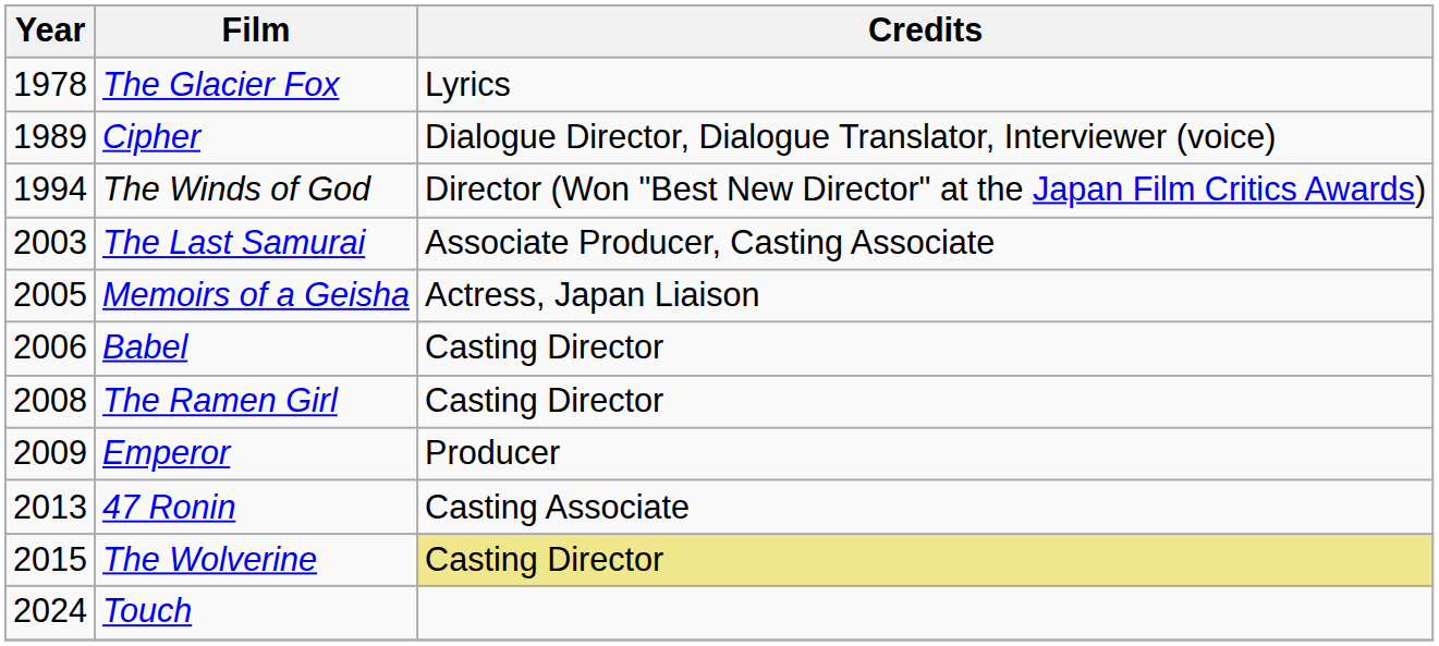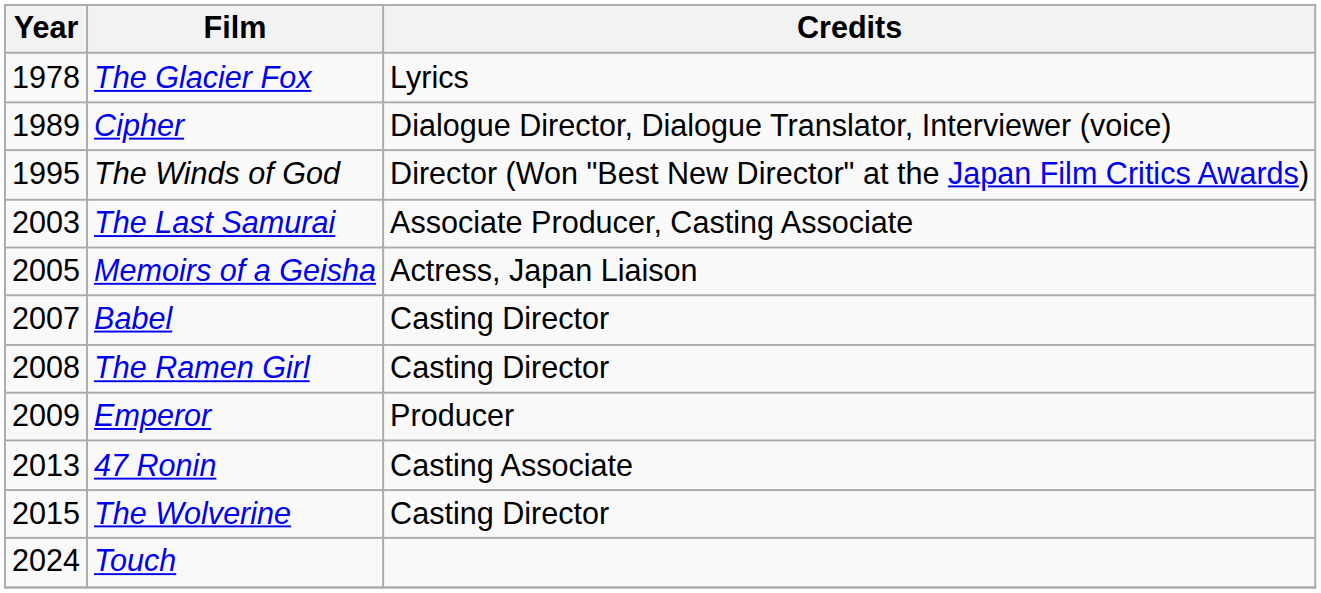The Winds of God | Year: 1994 -> 1995
Babel | Year: 2006 -> 2007
The Wolverine | Credits: khaki background -> no background
